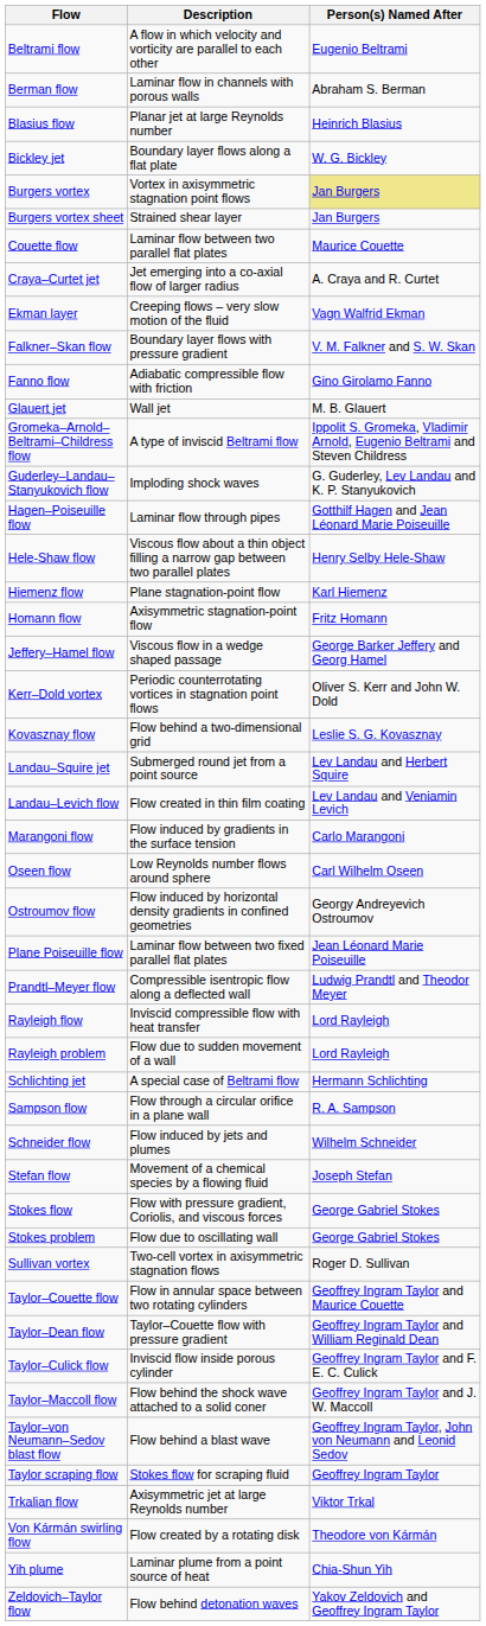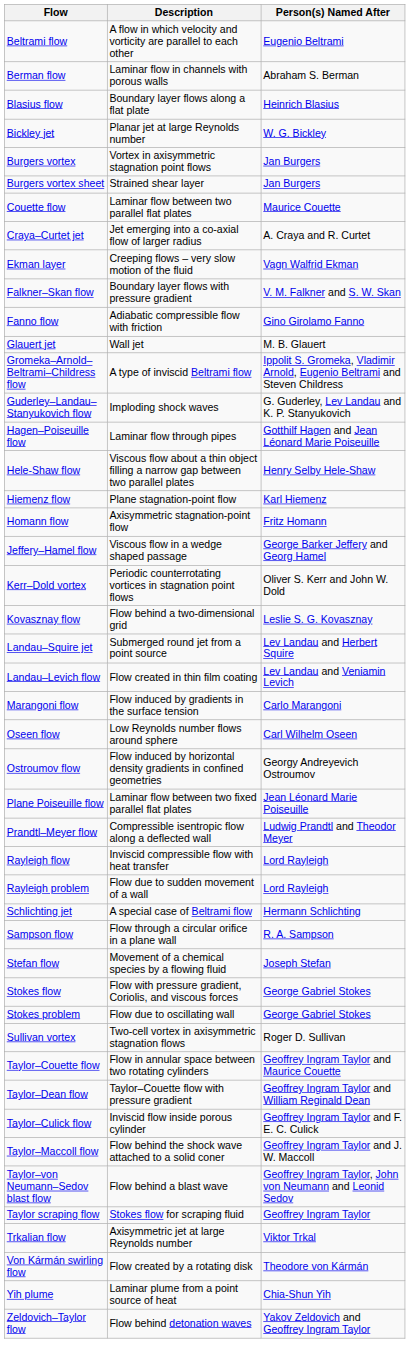Blasius flow | Description: Planar jet at large Reynolds number -> Boundary layer flows along a flat plate
Bickley jet | Description: Boundary layer flows along a flat plate -> Planar jet at large Reynolds number
Burgers vortex | Person(s) Named After: khaki background -> no background
- row: Schneider flow | Flow induced by jets and plumes | Wilhelm Schneider
